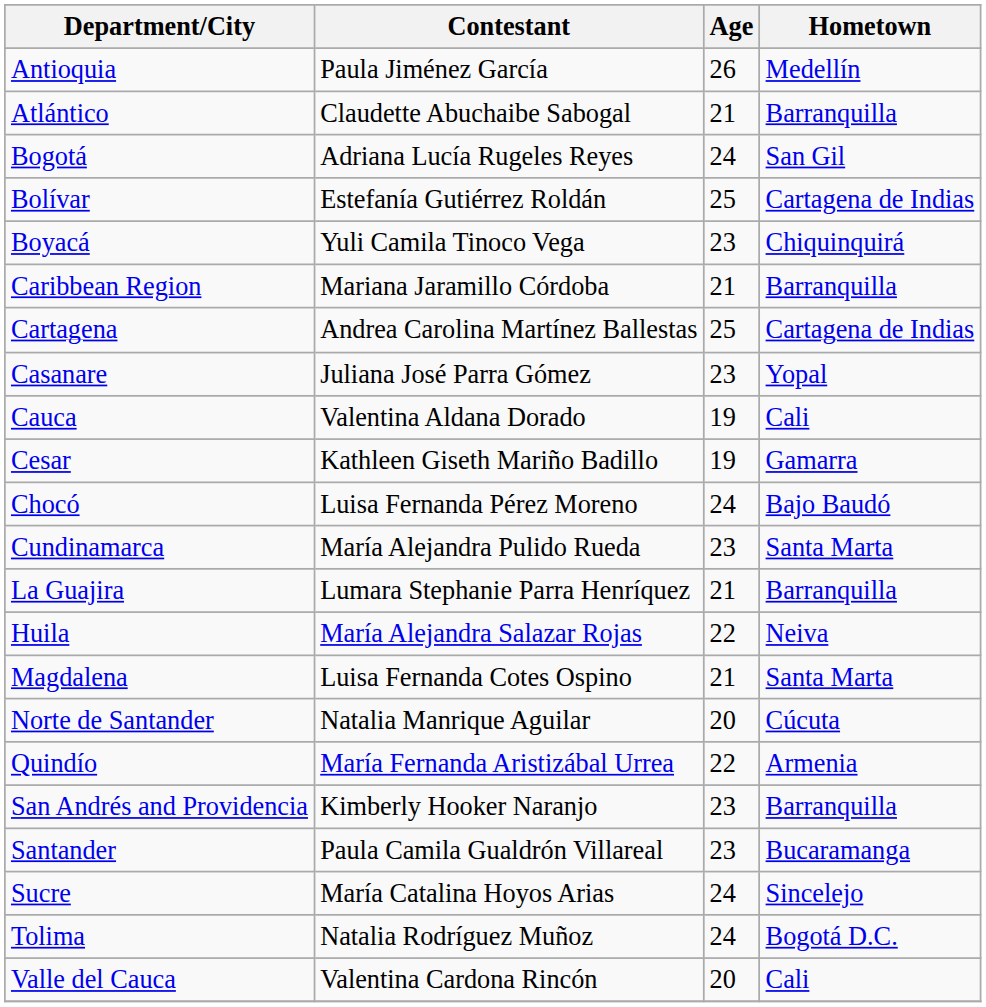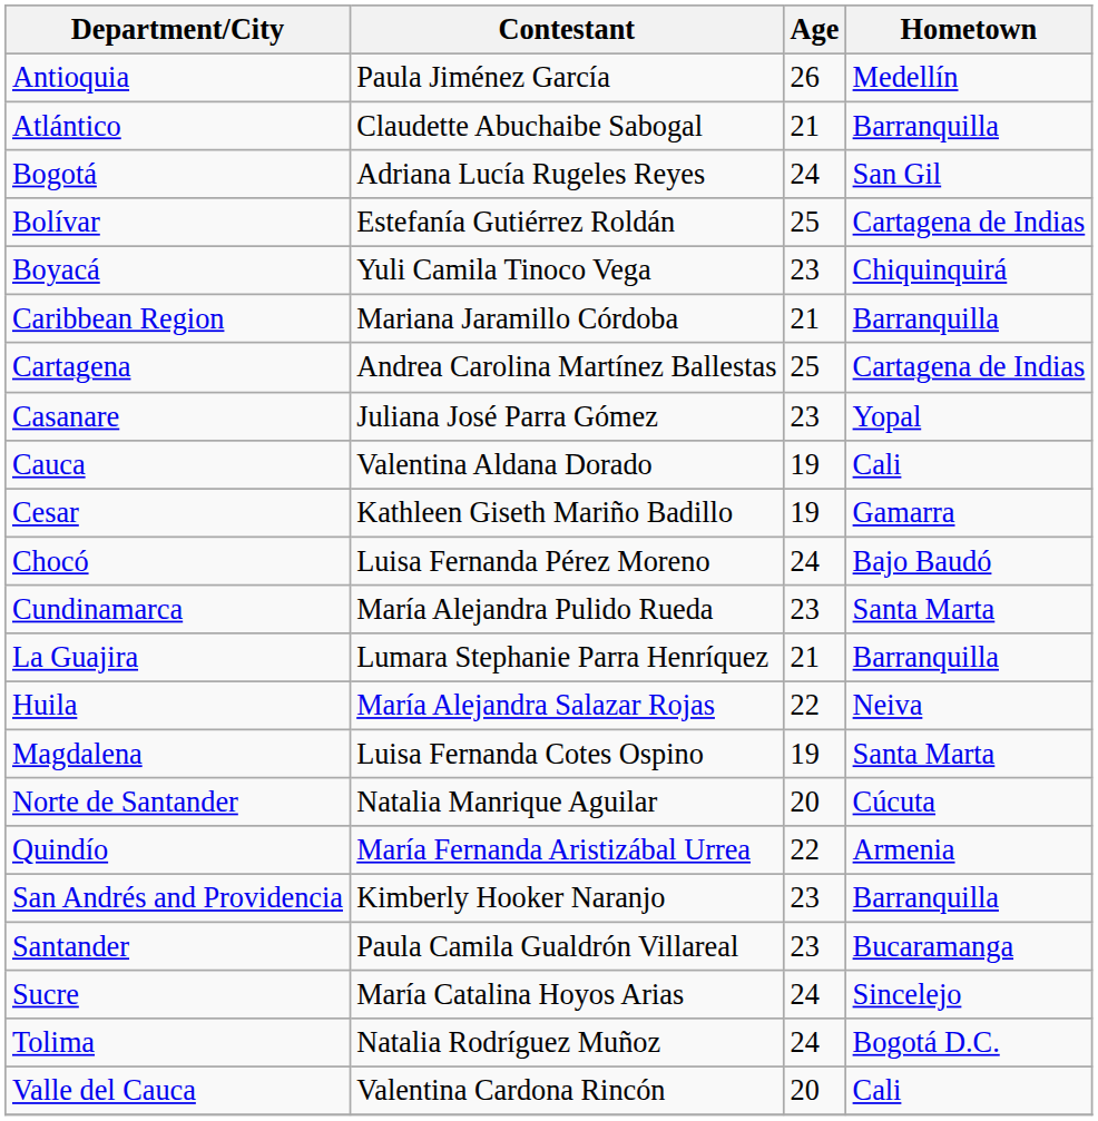Magdalena | Age: 21 -> 19
